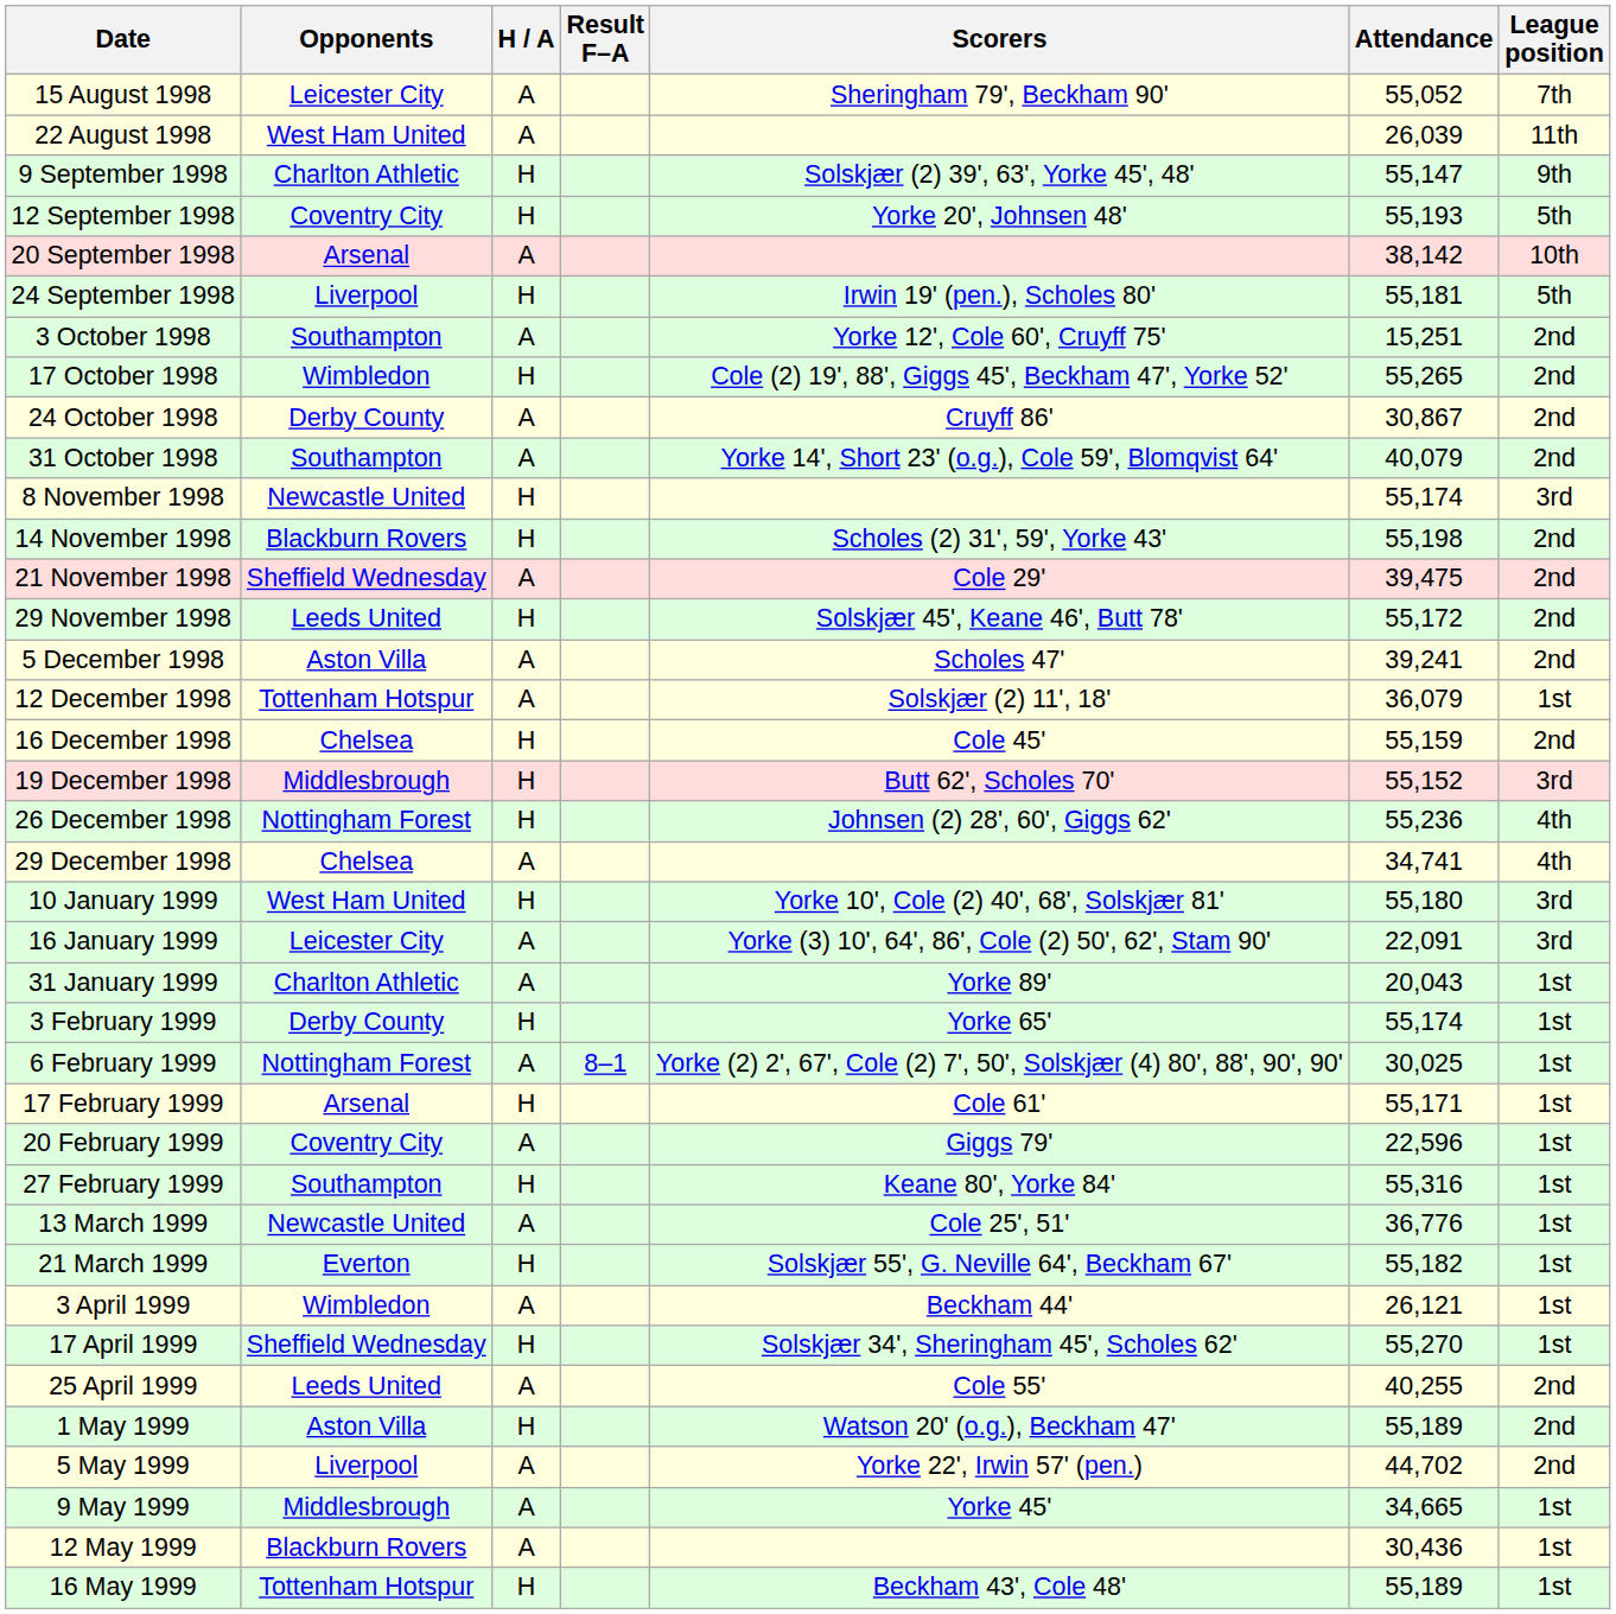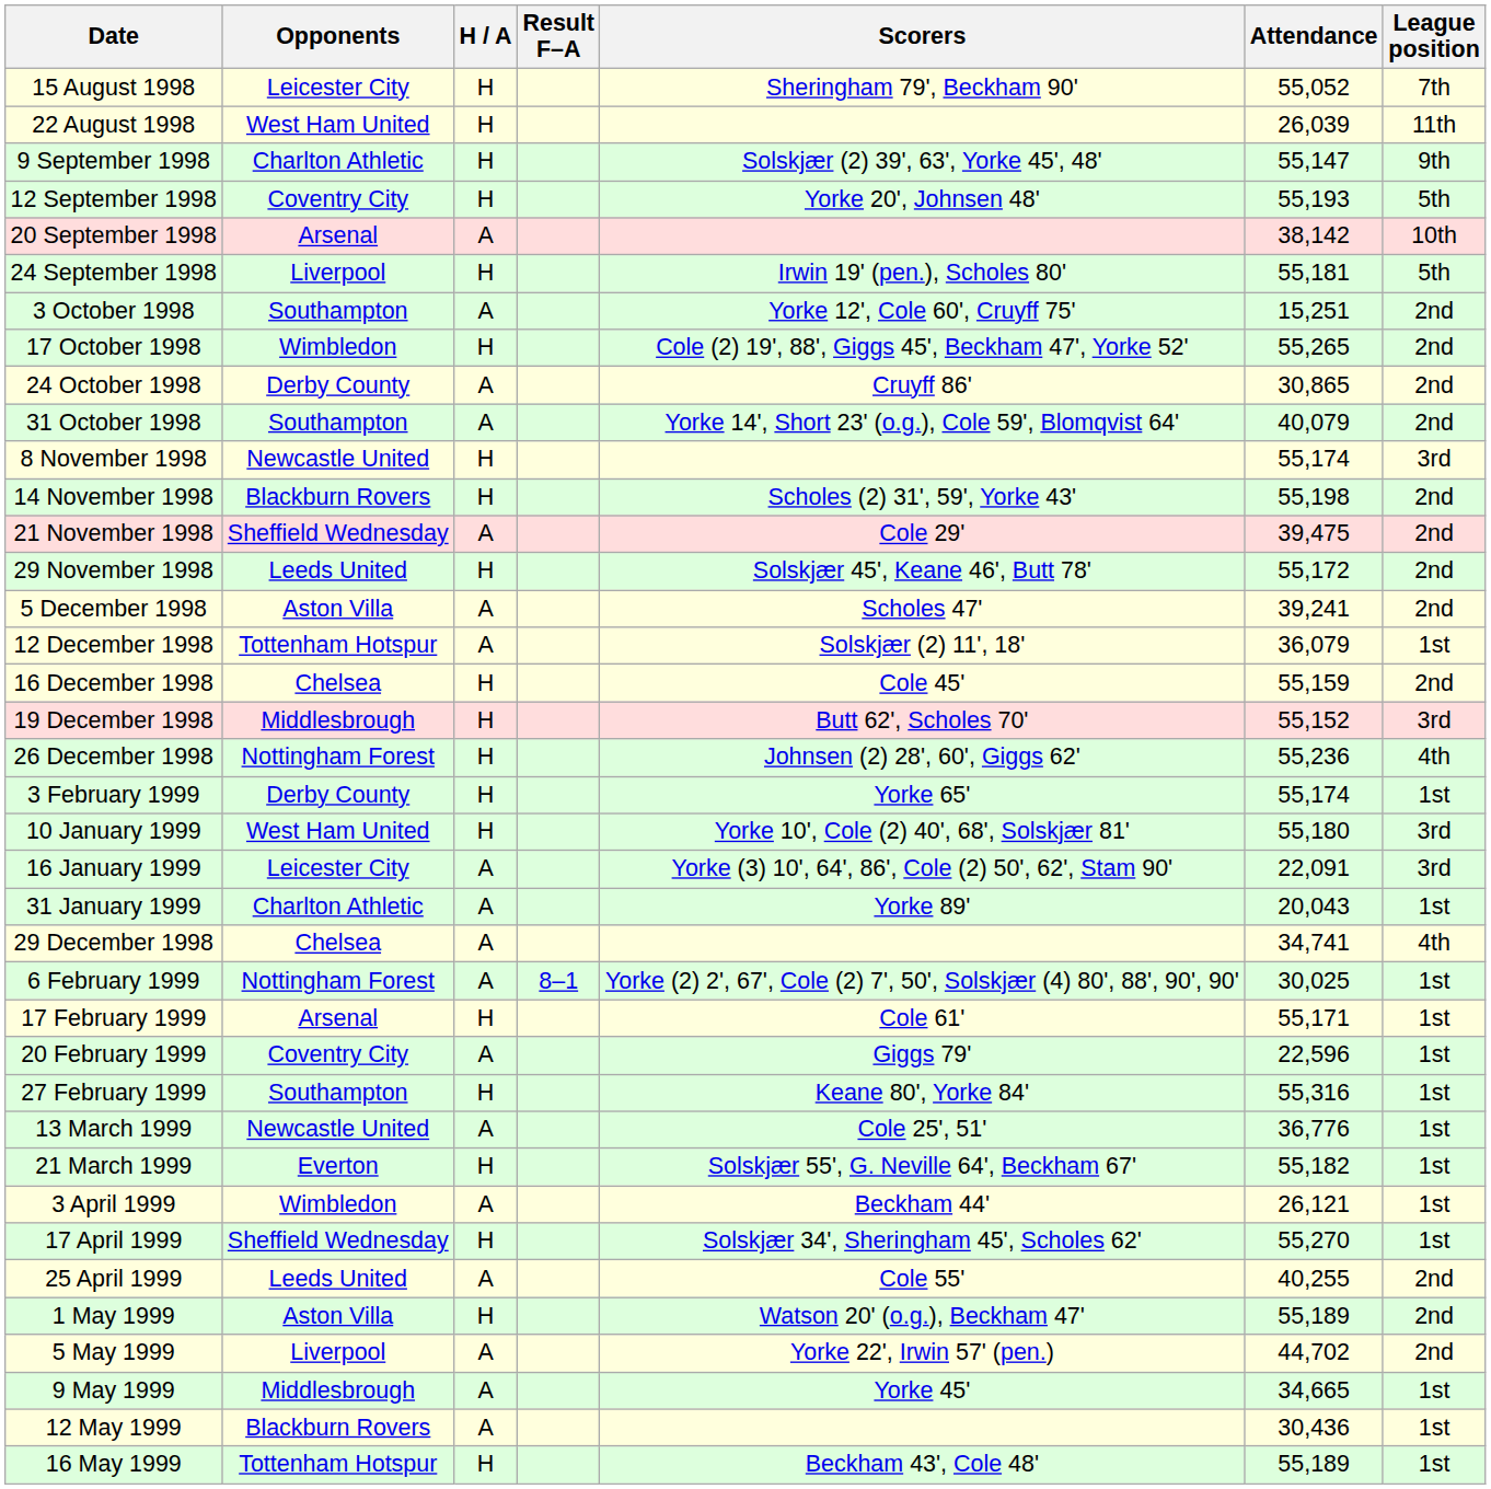15 August 1998 | H / A: A -> H
22 August 1998 | H / A: A -> H
24 October 1998 | Attendance: 30,867 -> 30,865
rows swapped: 29 December 1998 <-> 3 February 1999
